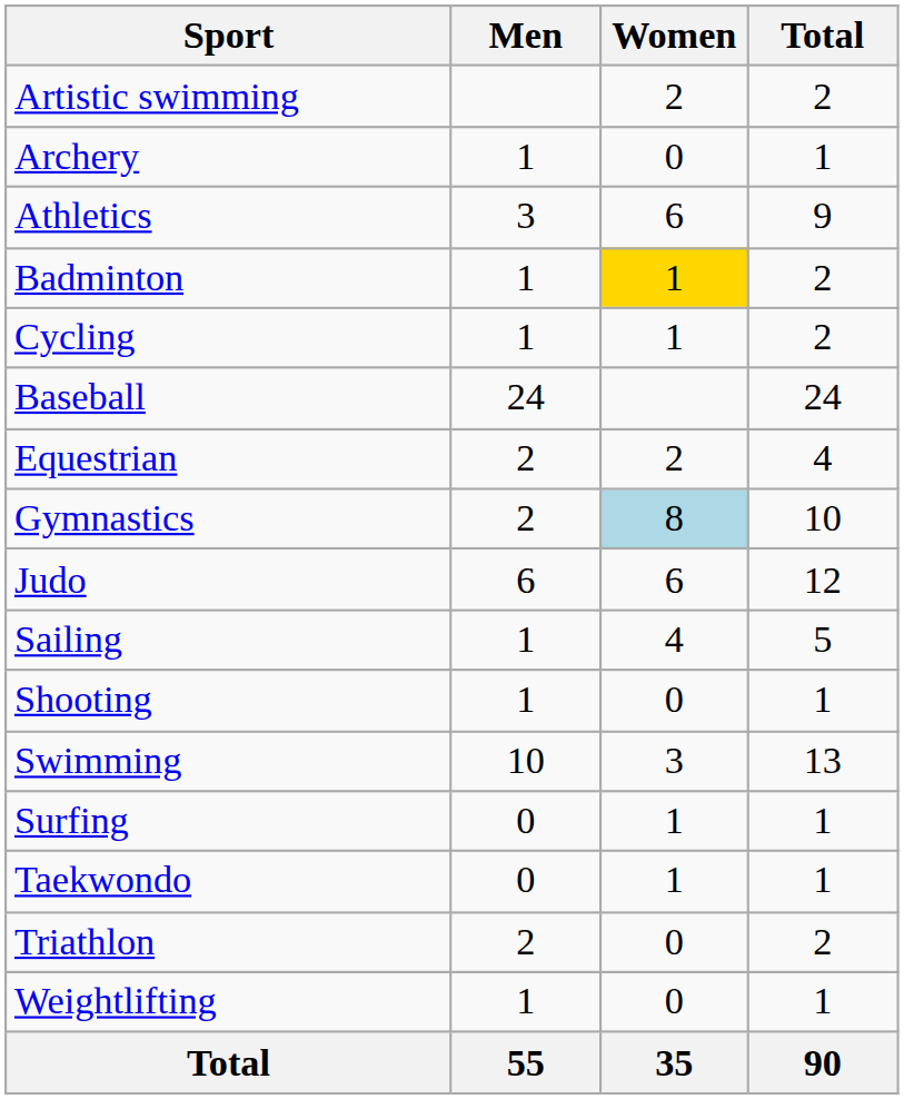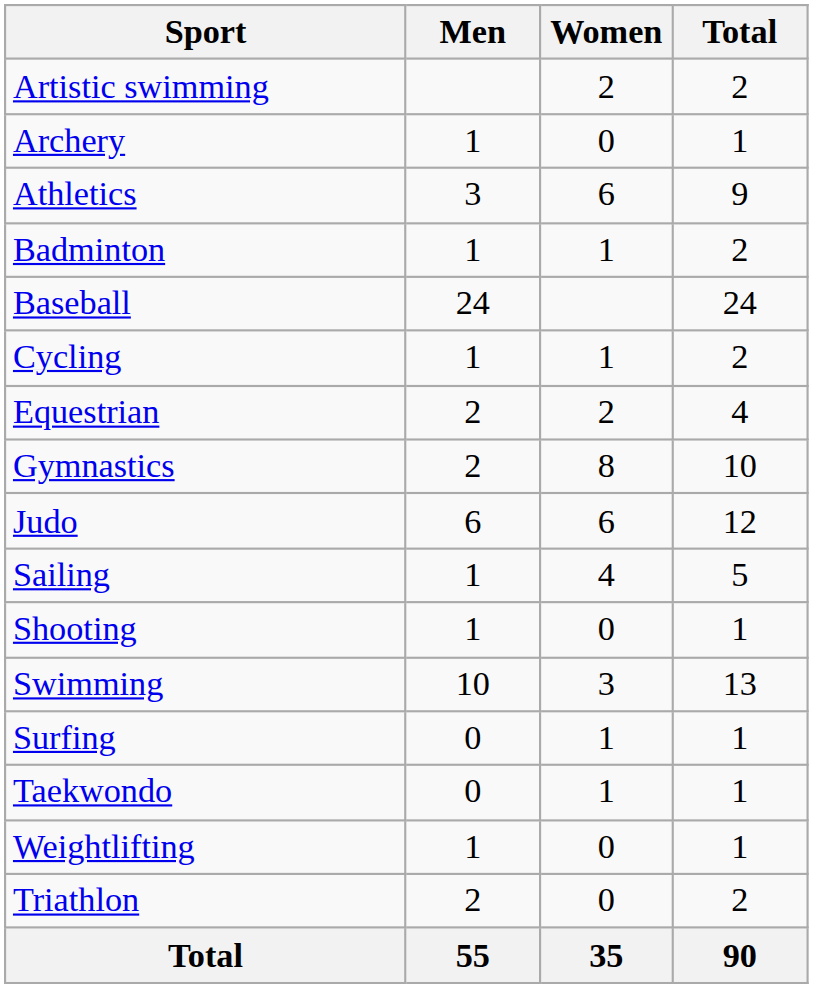Badminton | Women: gold background -> no background
rows swapped: Baseball <-> Cycling
Gymnastics | Women: lightblue background -> no background
rows swapped: Triathlon <-> Weightlifting
